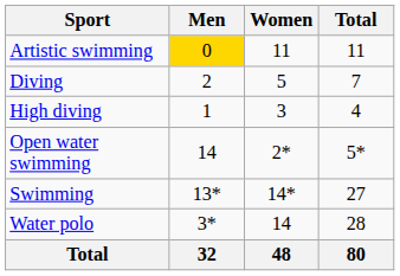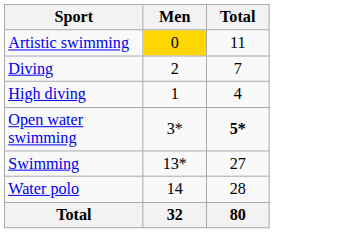- column: Women | 11 | 5 | 3 | 2* | 14* | 14 | 48
Open water swimming | Men: 14 -> 3*
Open water swimming | Total: normal -> bold
Water polo | Men: 3* -> 14
